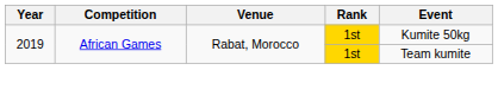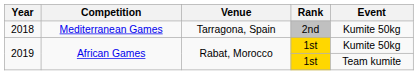+ row: 2018 | Mediterranean Games | Tarragona, Spain | 2nd | Kumite 50kg
